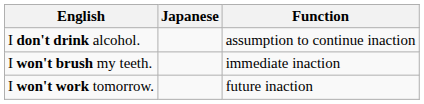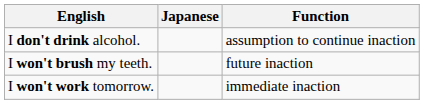I won't brush my teeth. | Function: immediate inaction -> future inaction
I won't work tomorrow. | Function: future inaction -> immediate inaction
